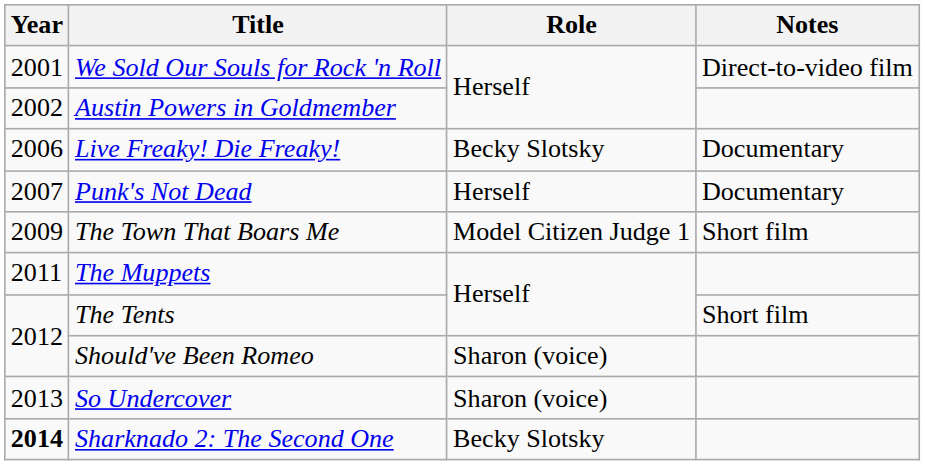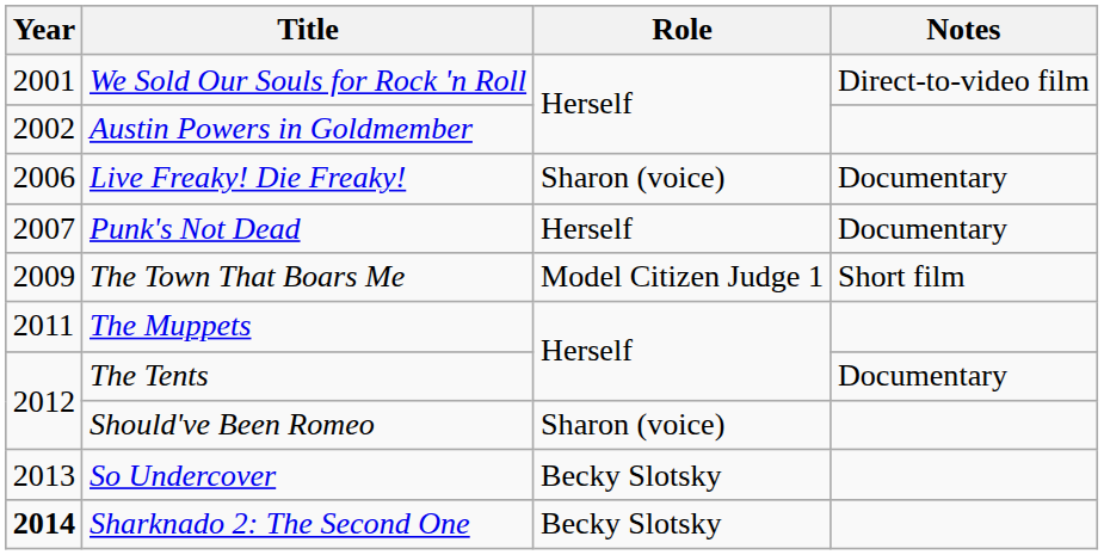Live Freaky! Die Freaky! | Role: Becky Slotsky -> Sharon (voice)
The Tents | Notes: Short film -> Documentary
So Undercover | Role: Sharon (voice) -> Becky Slotsky
